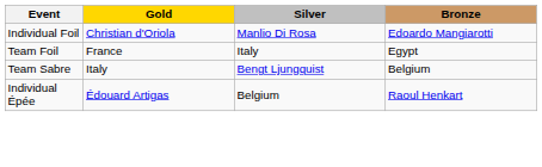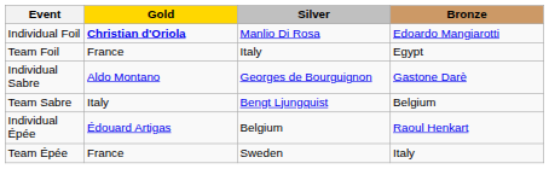Individual Foil | Gold: normal -> bold
+ row: Individual Sabre | Aldo Montano | Georges de Bourguignon | Gastone Darè
+ row: Team Épée | France | Sweden | Italy
